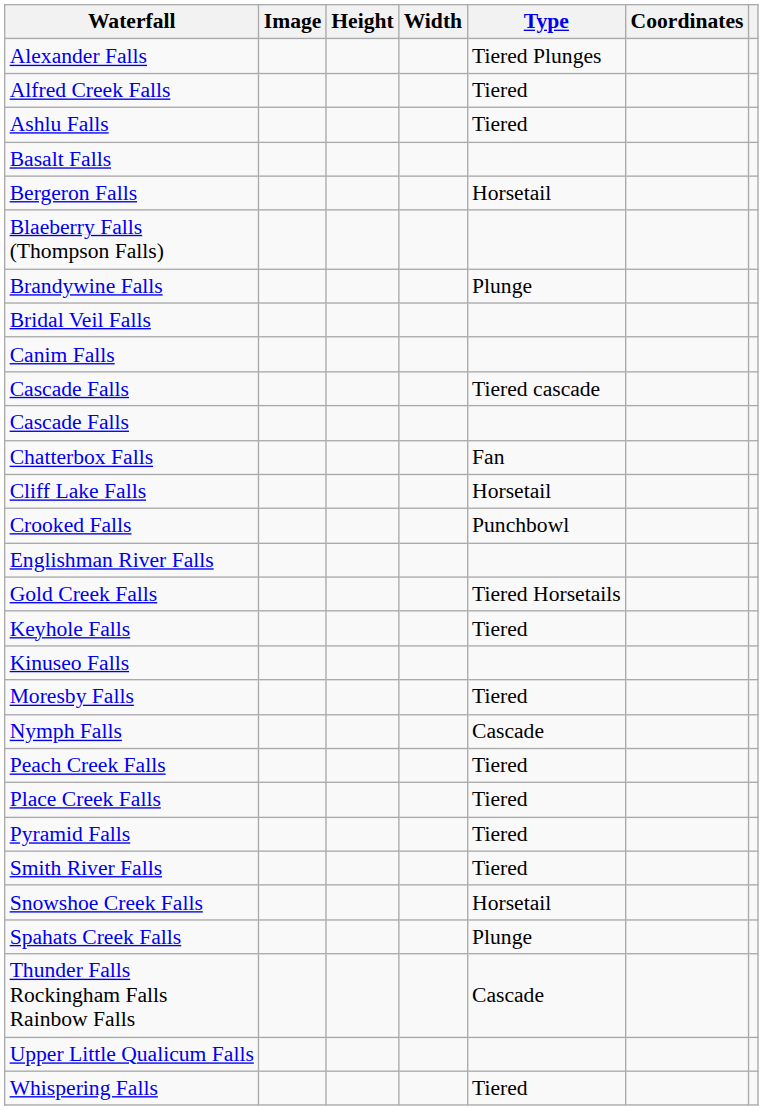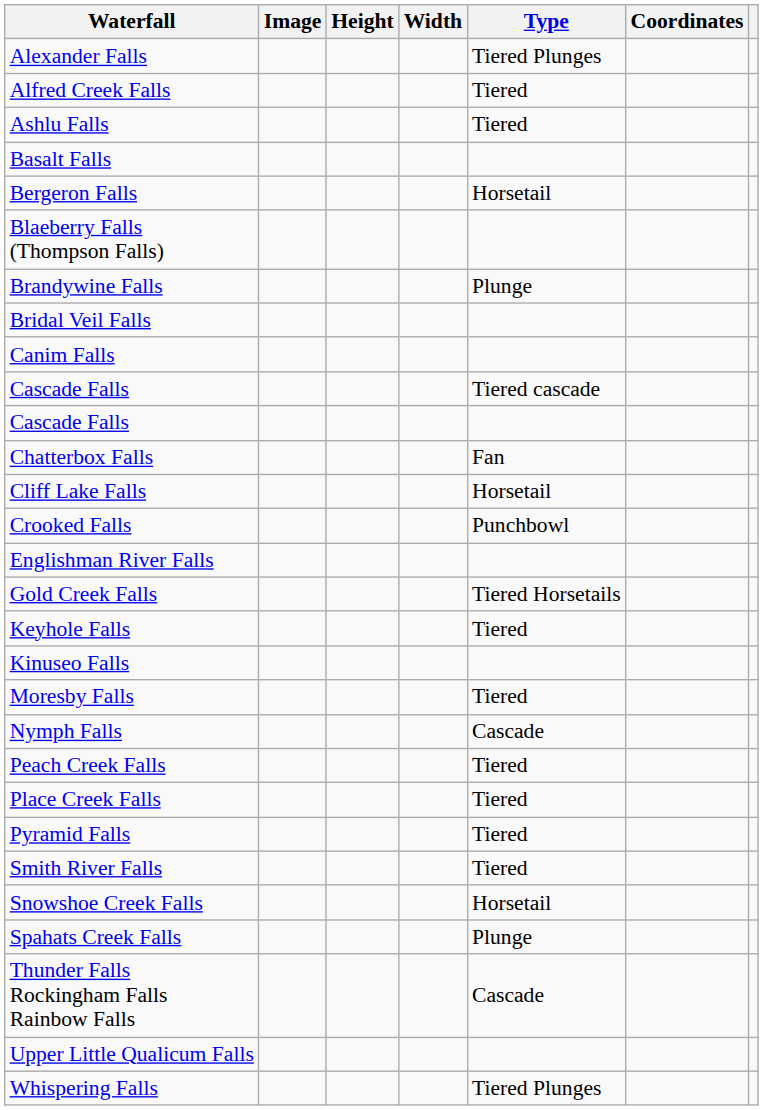Whispering Falls | Type: Tiered -> Tiered Plunges
